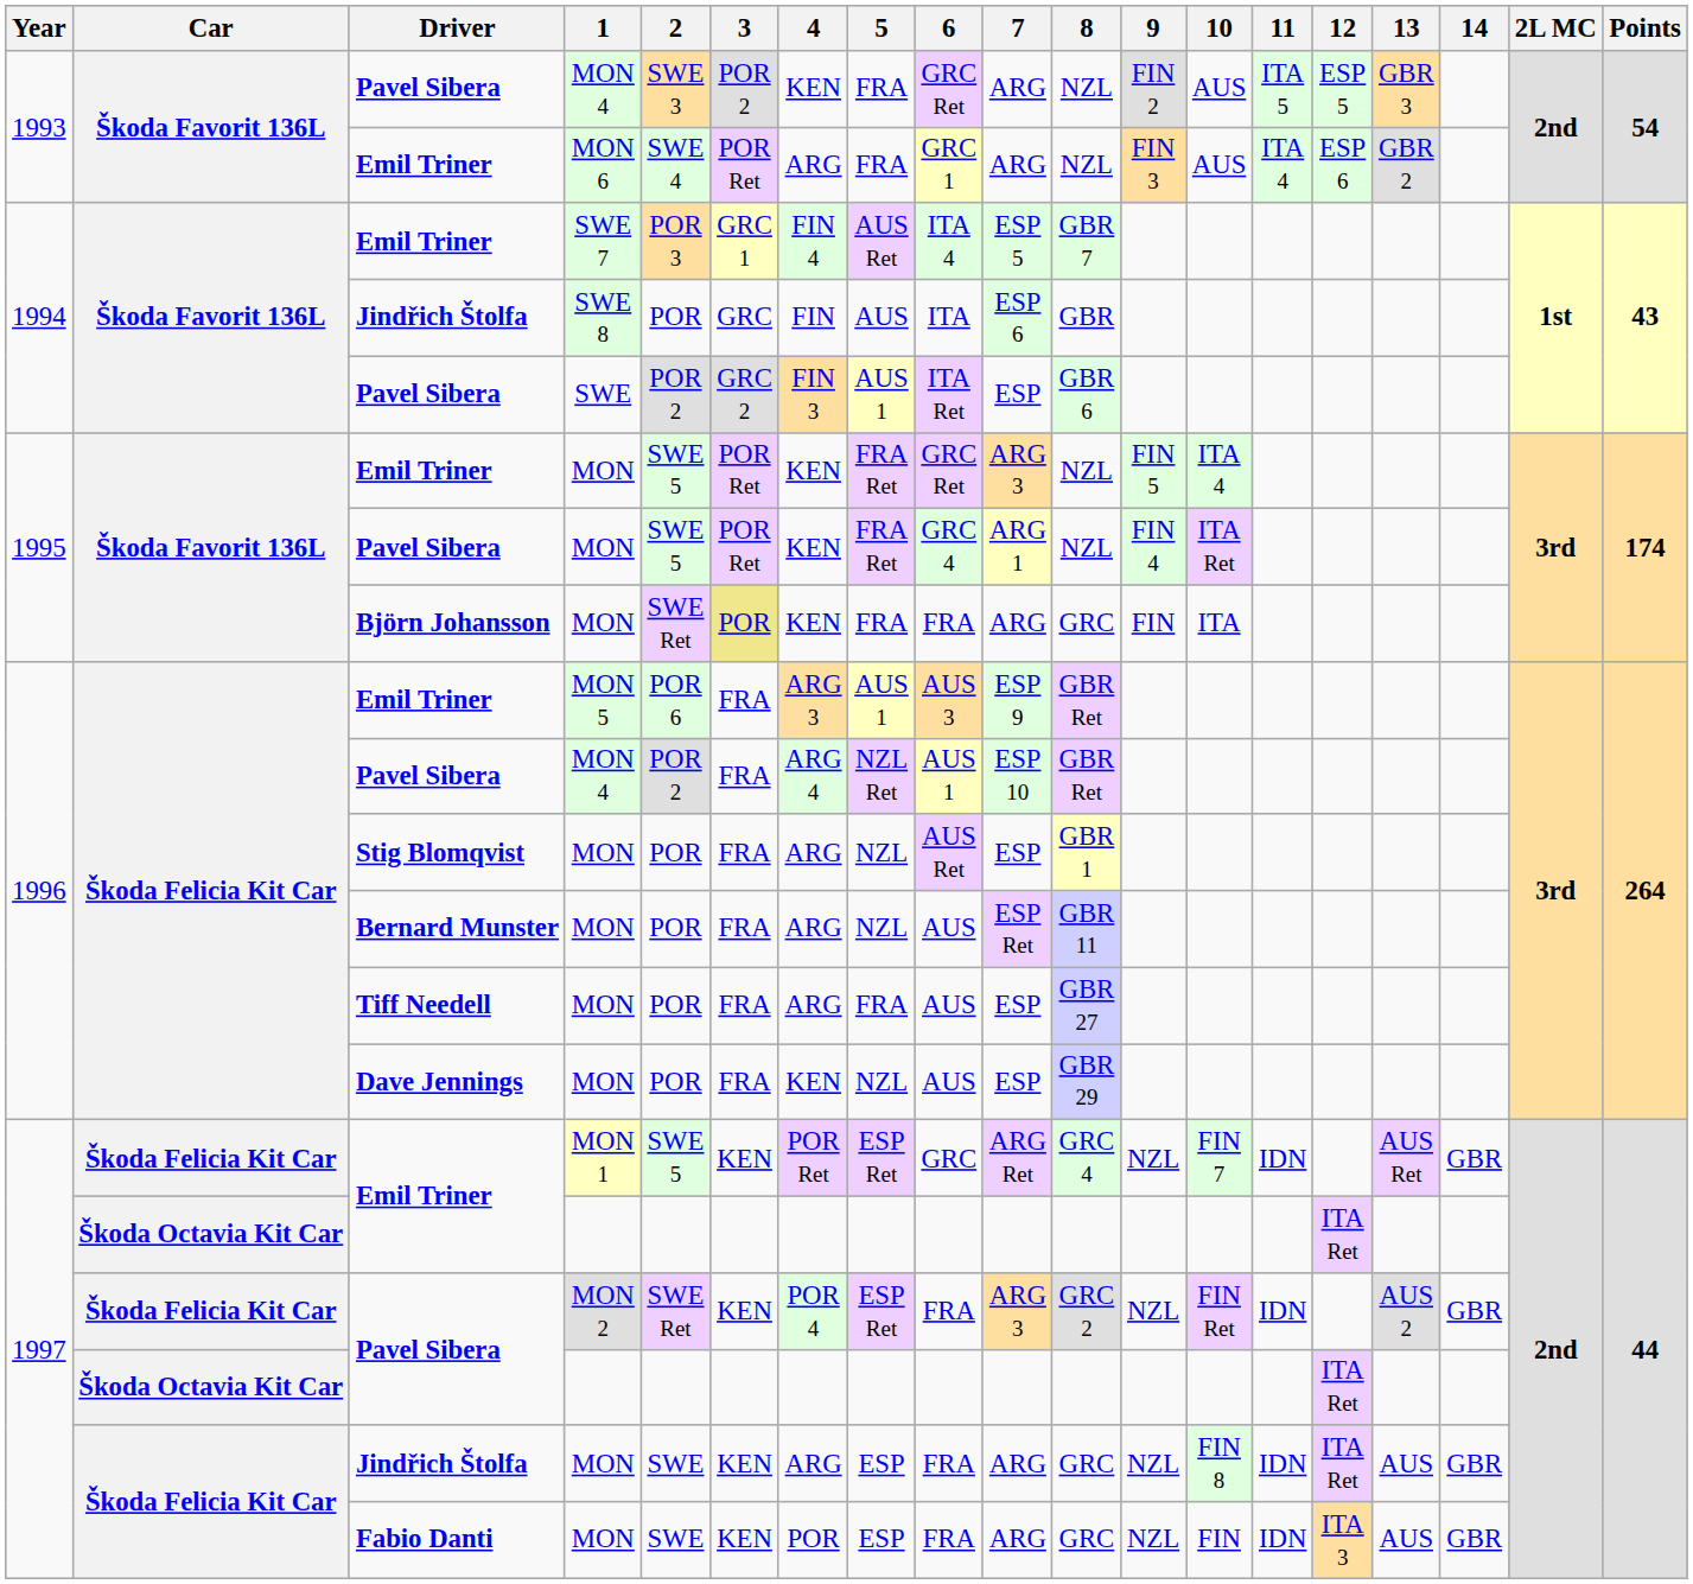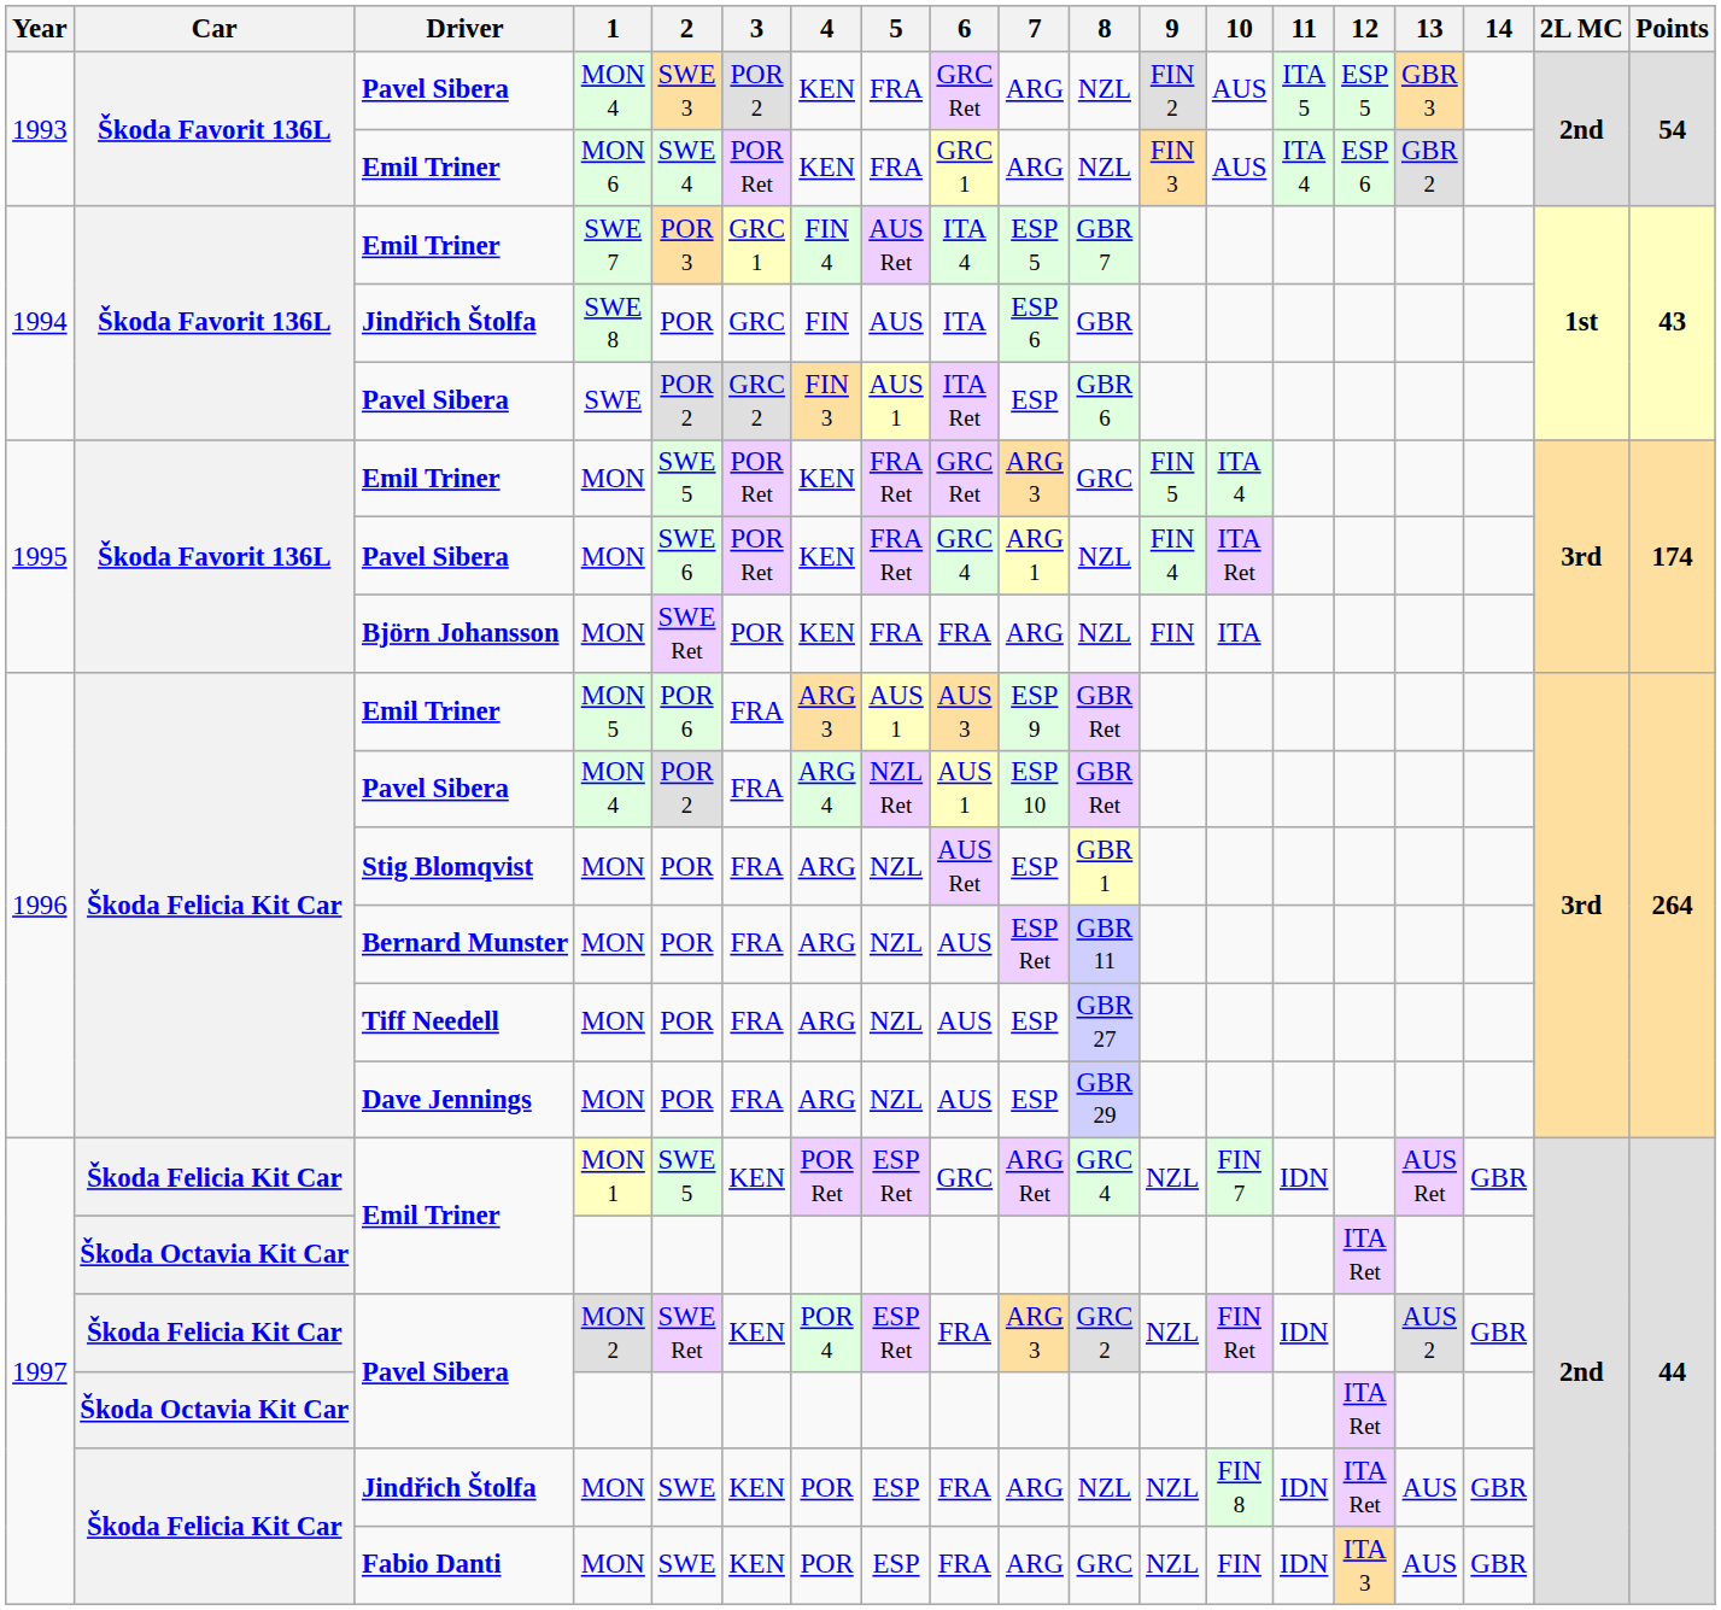MON 6 | 4: ARG -> KEN
Emil Triner / MON | 8: NZL -> GRC
Pavel Sibera / MON | 2: SWE 5 -> SWE 6
Björn Johansson / MON | 3: khaki background -> no background
Björn Johansson / MON | 8: GRC -> NZL
Tiff Needell / MON | 5: FRA -> NZL
Dave Jennings / MON | 4: KEN -> ARG
Jindřich Štolfa / MON | 4: ARG -> POR
Jindřich Štolfa / MON | 8: GRC -> NZL
